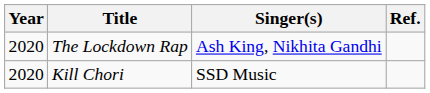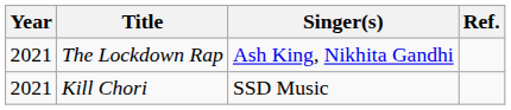The Lockdown Rap | Year: 2020 -> 2021
Kill Chori | Year: 2020 -> 2021
